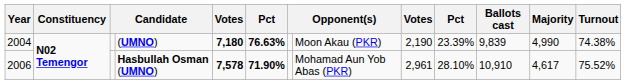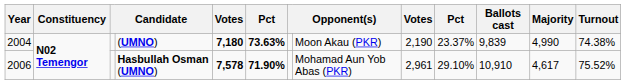(UMNO) | column 6: 76.63% -> 73.63%
(UMNO) | column 10: 23.39% -> 23.37%
Hasbullah Osman (UMNO) | column 10: 28.10% -> 29.10%
